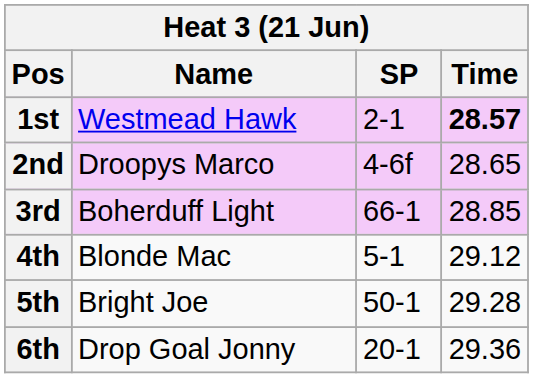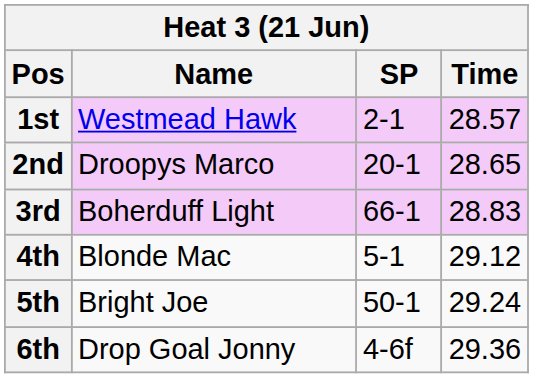1st | Time: bold -> normal
2nd | SP: 4-6f -> 20-1
3rd | Time: 28.85 -> 28.83
5th | Time: 29.28 -> 29.24
6th | SP: 20-1 -> 4-6f
